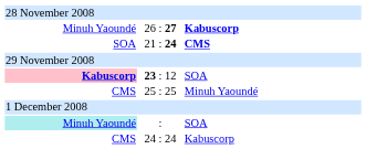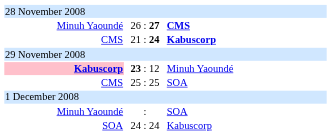26 : 27 | column 3: Kabuscorp -> CMS
21 : 24 | column 1: SOA -> CMS
21 : 24 | column 3: CMS -> Kabuscorp
23 : 12 | column 3: SOA -> Minuh Yaoundé
25 : 25 | column 3: Minuh Yaoundé -> SOA
: | column 1: paleturquoise background -> no background
24 : 24 | column 1: CMS -> SOA
